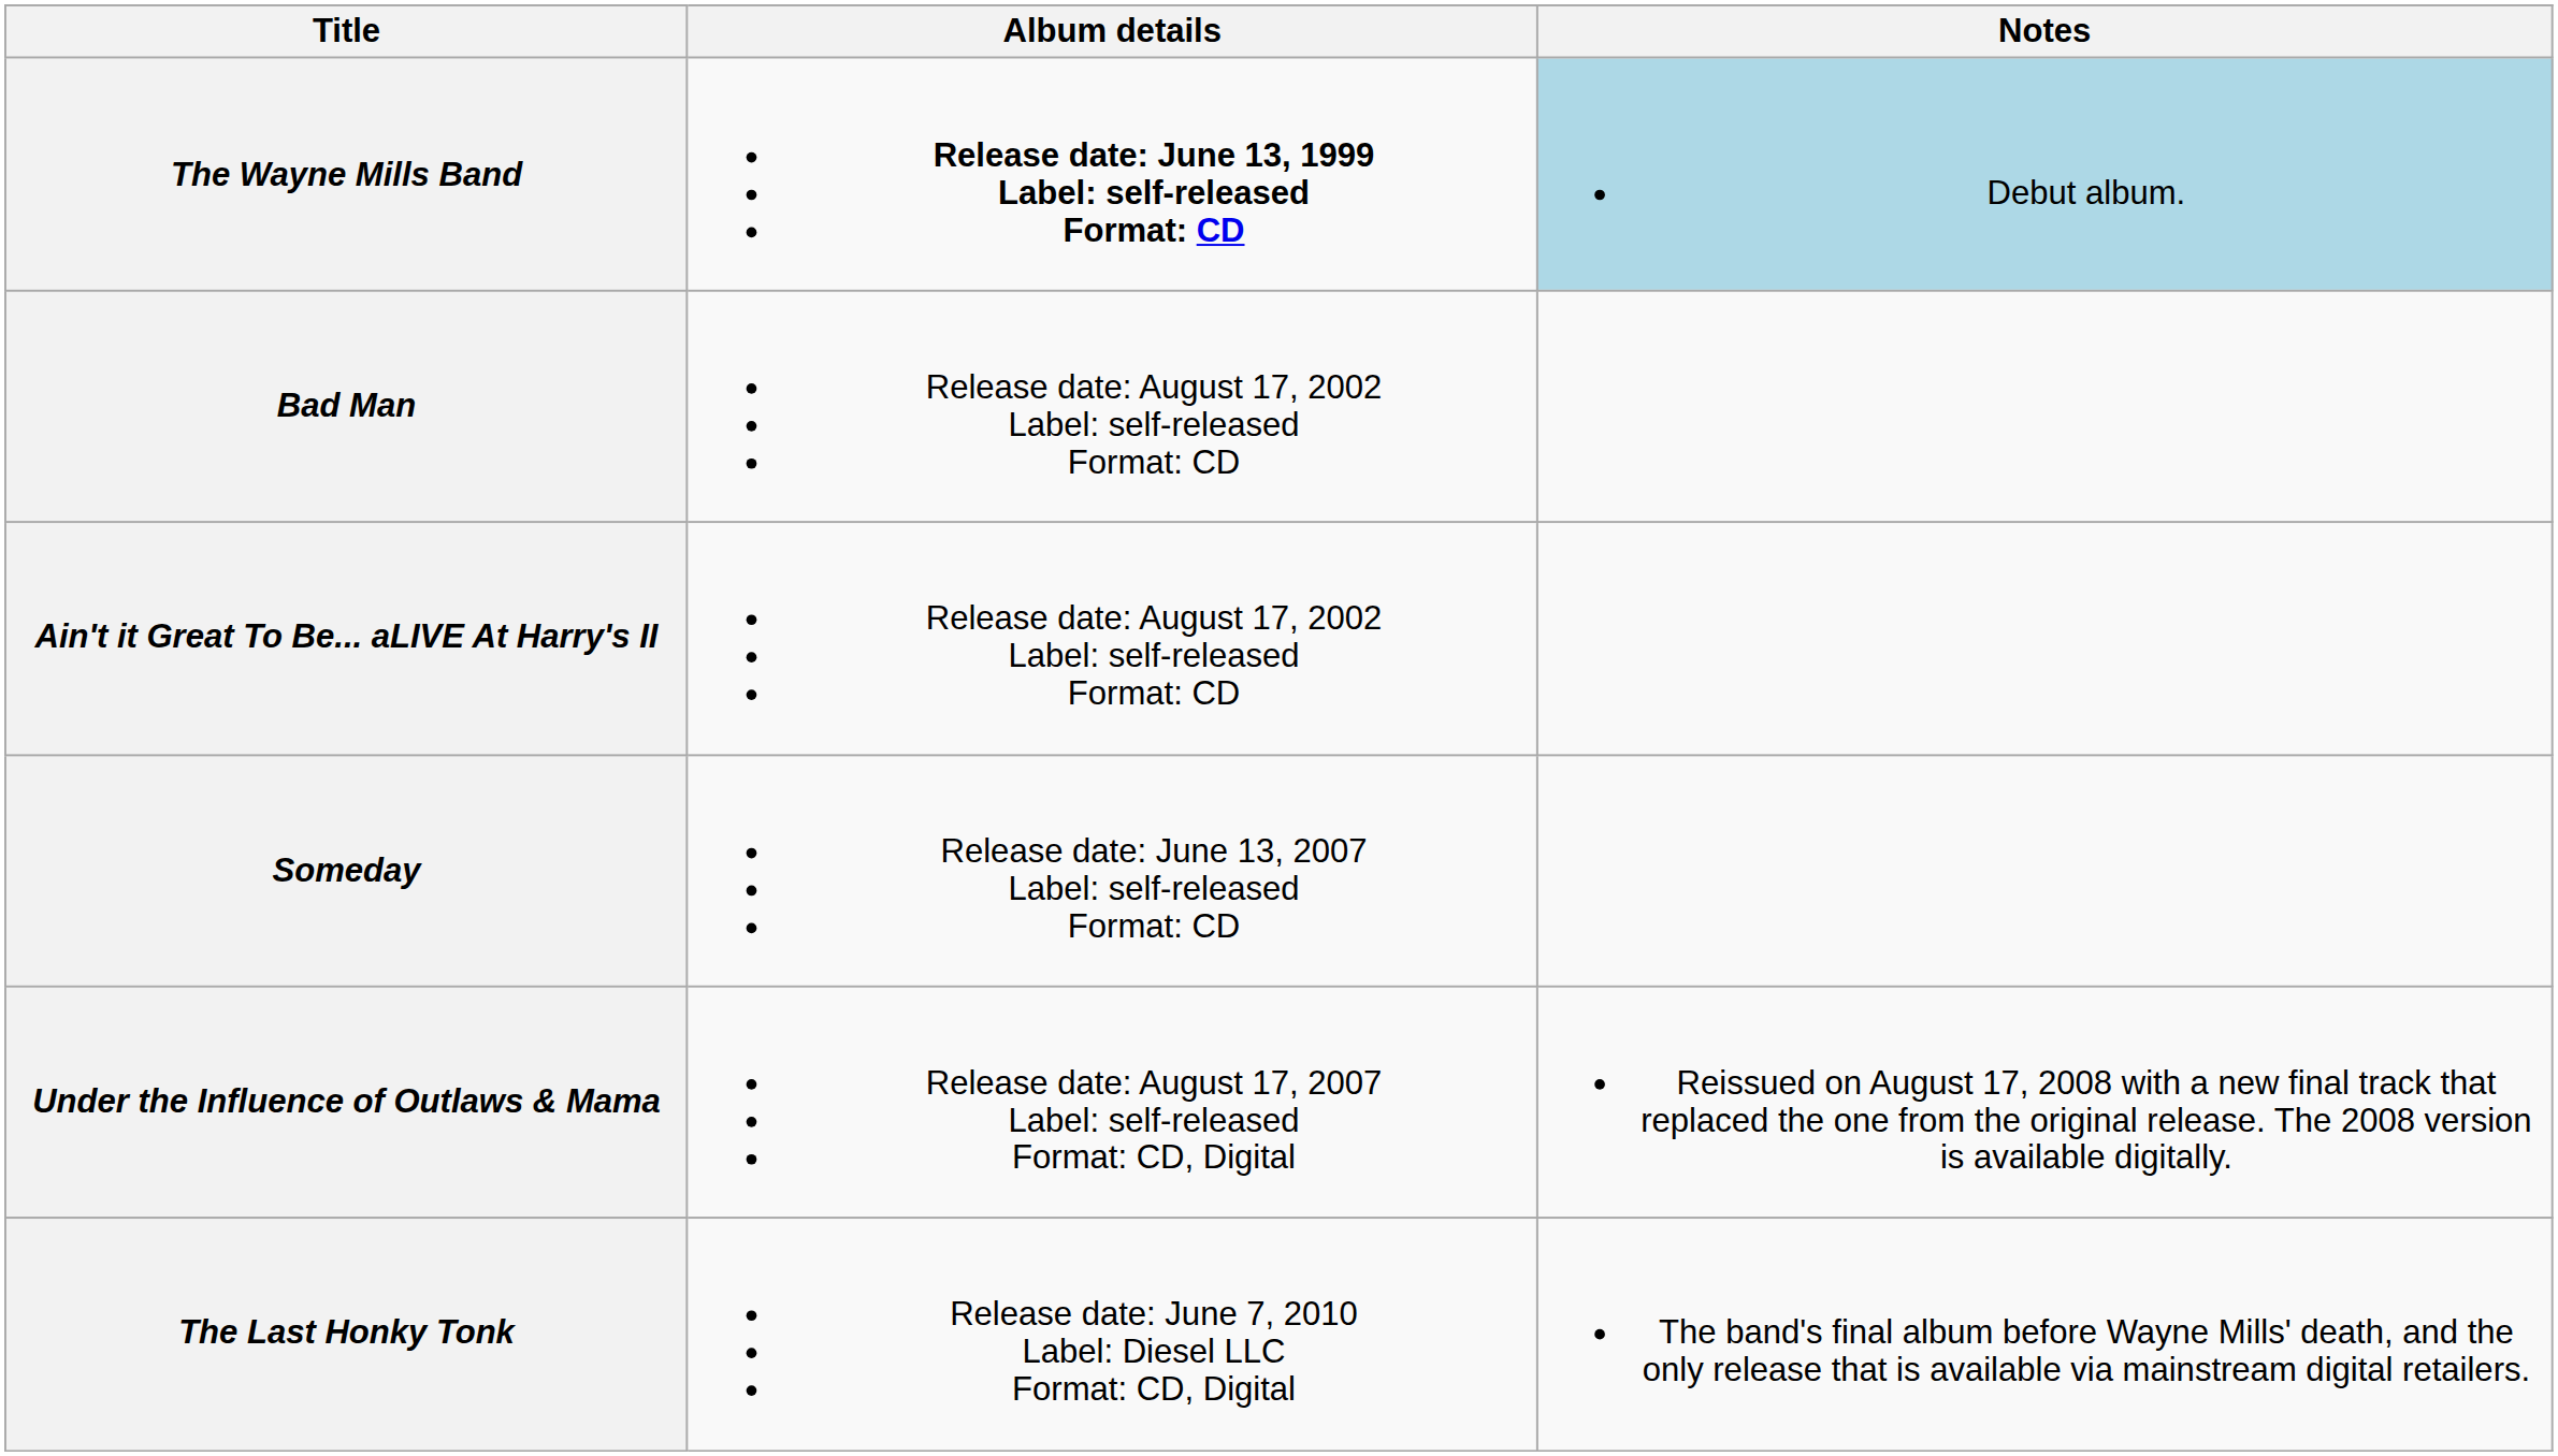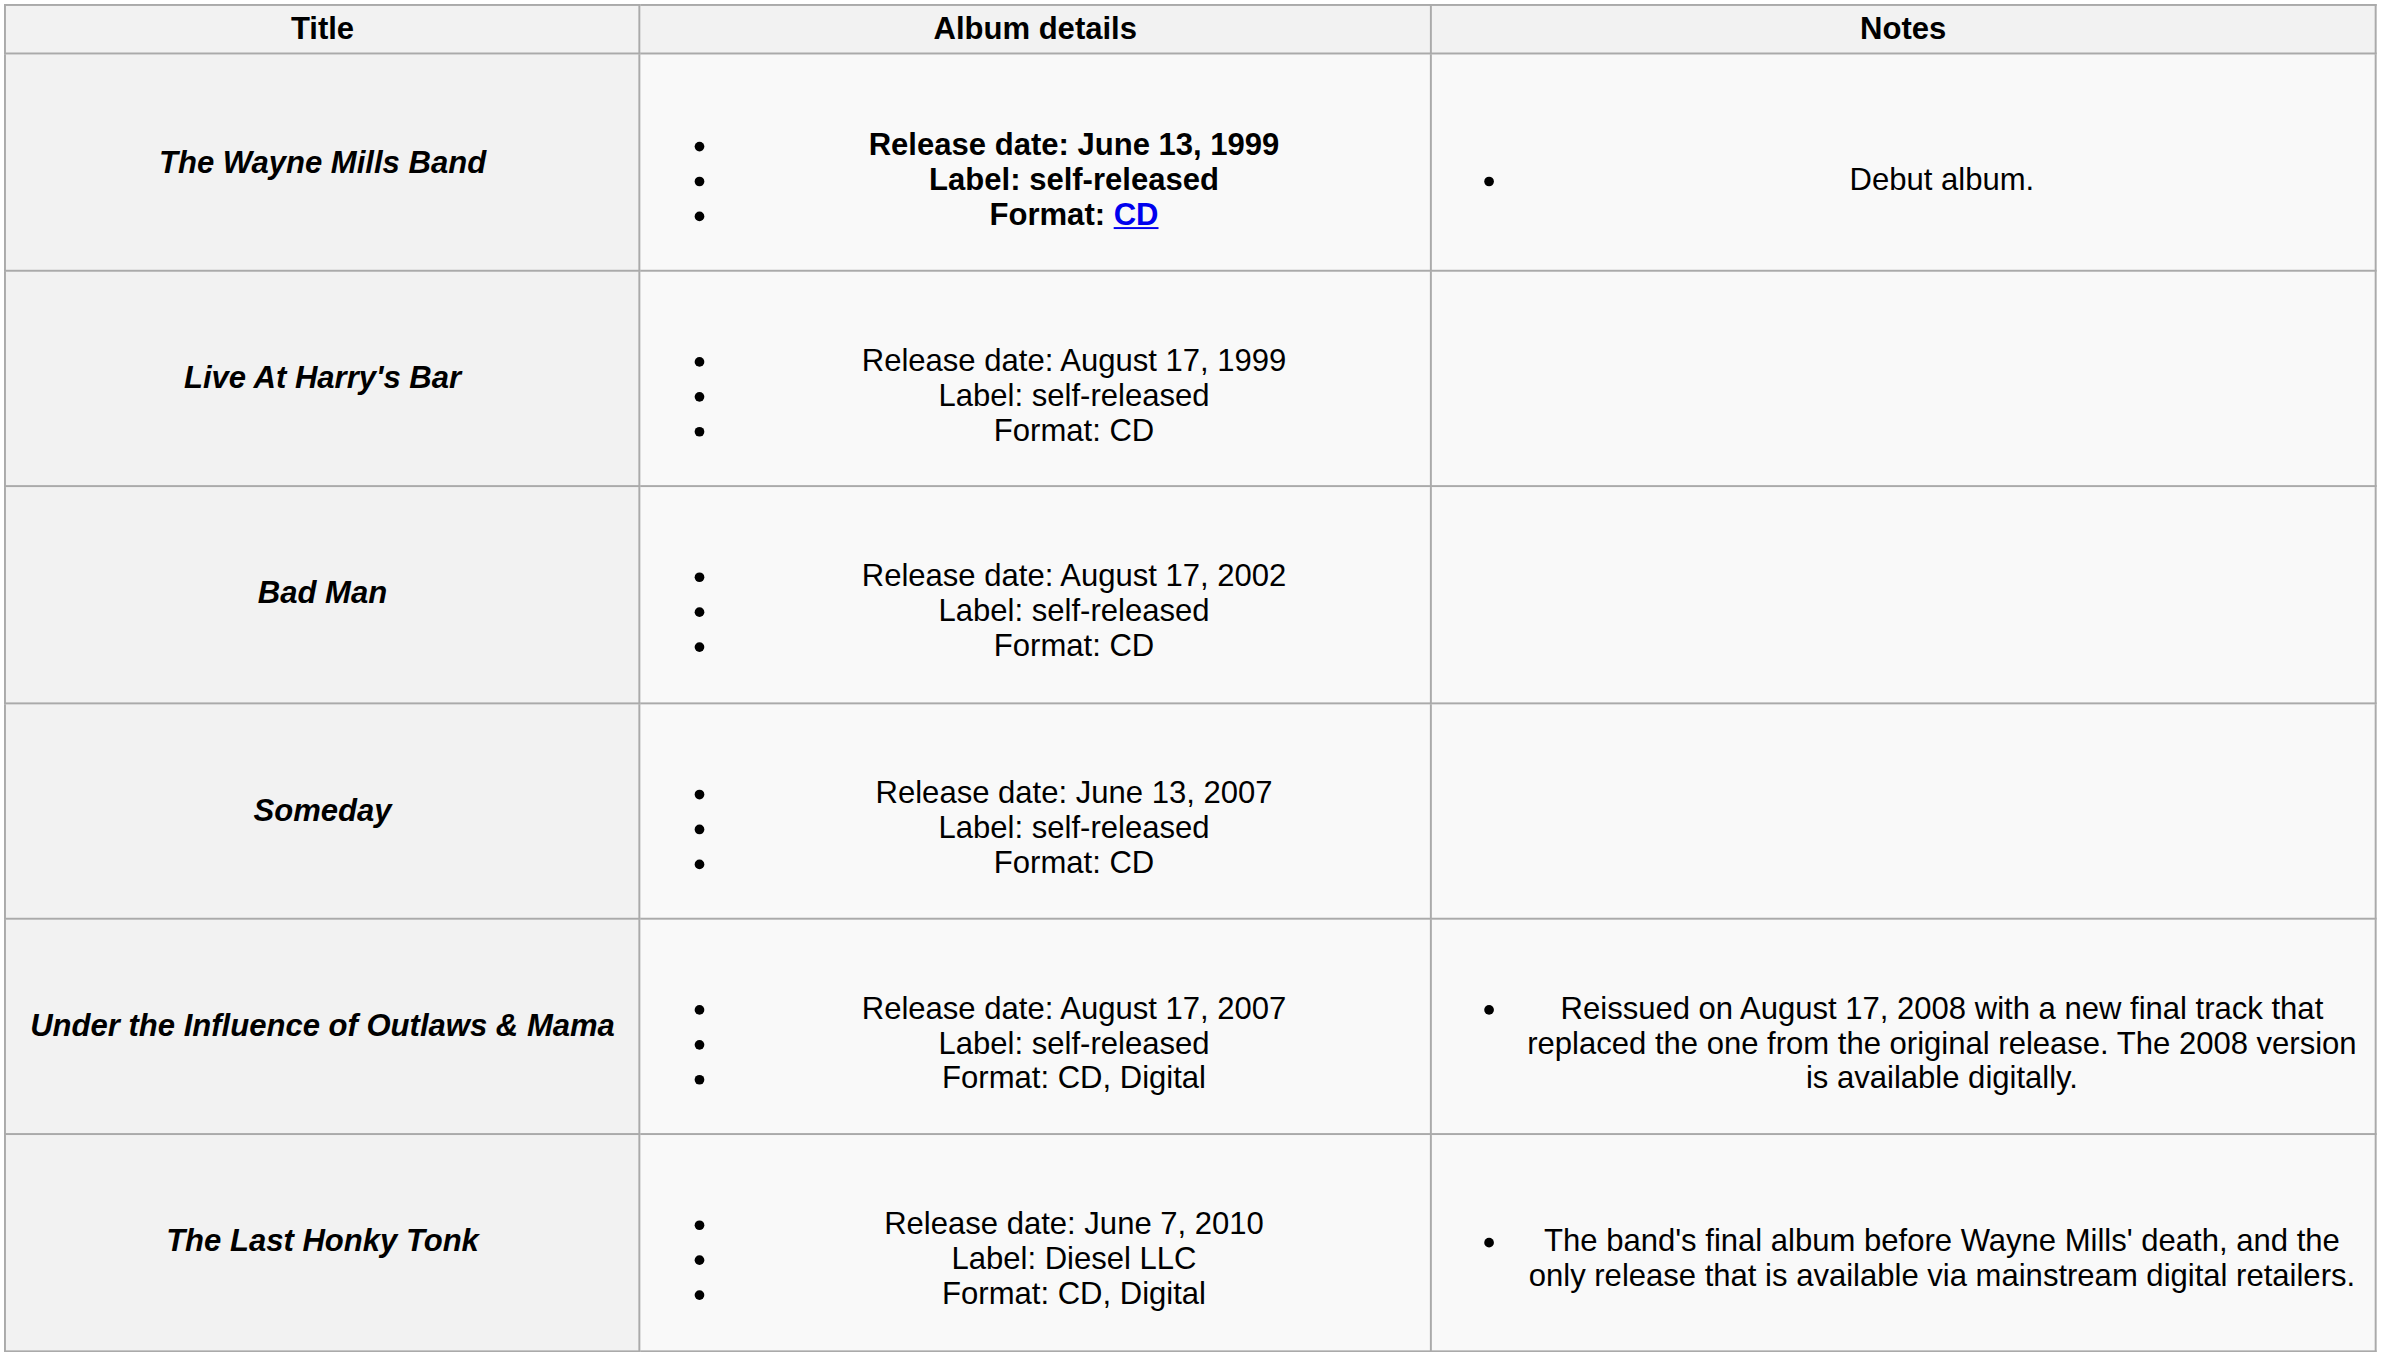The Wayne Mills Band | Notes: lightblue background -> no background
+ row: Live At Harry's Bar | Release date: August 17, 1999 Label: self-released Format: CD
- row: Ain't it Great To Be... aLIVE At Harry's II | Release date: August 17, 2002 Label: self-released Format: CD
